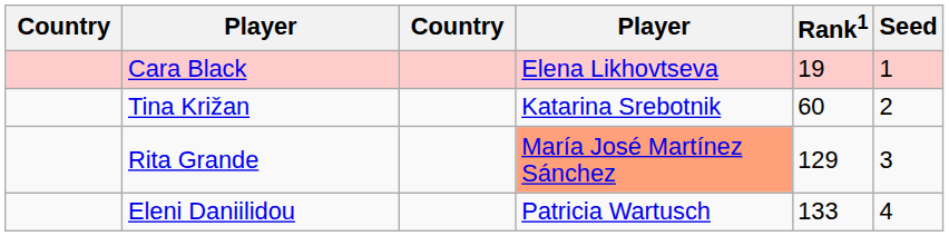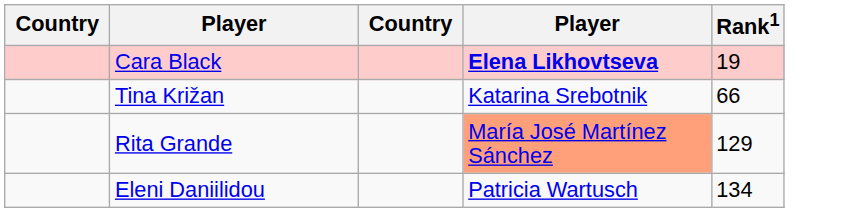- column: Seed | 1 | 2 | 3 | 4
Cara Black | column 4: normal -> bold
Tina Križan | Rank1: 60 -> 66
Eleni Daniilidou | Rank1: 133 -> 134
